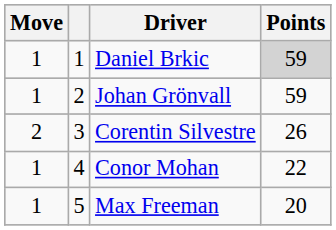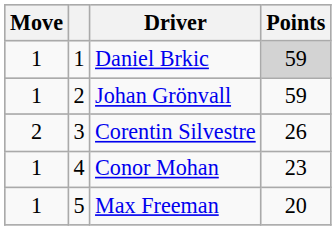Conor Mohan | Points: 22 -> 23
